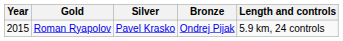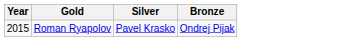- column: Length and controls | 5.9 km, 24 controls
